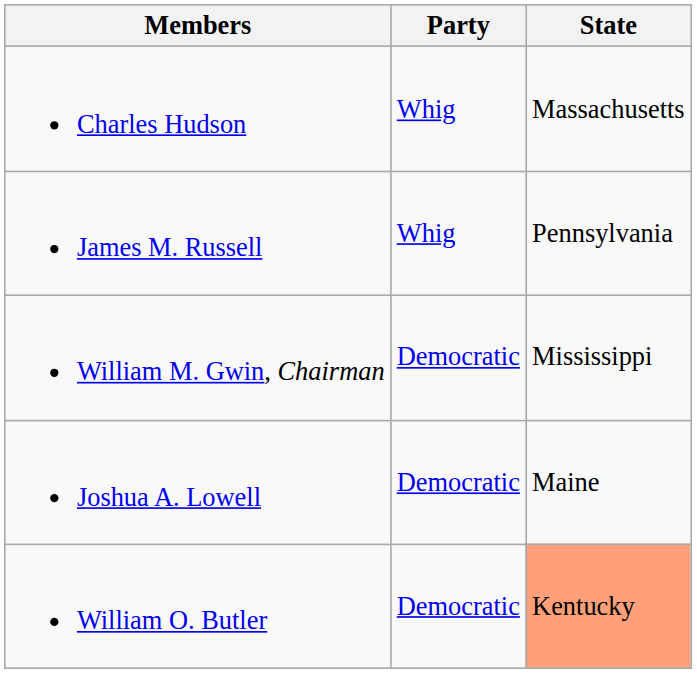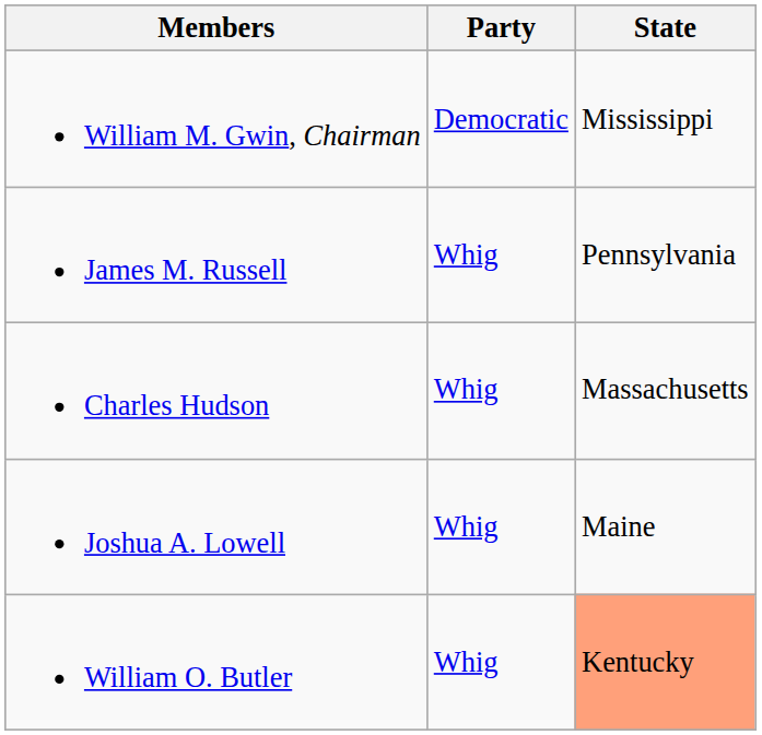rows swapped: William M. Gwin, Chairman <-> Charles Hudson
Joshua A. Lowell | Party: Democratic -> Whig
William O. Butler | Party: Democratic -> Whig
